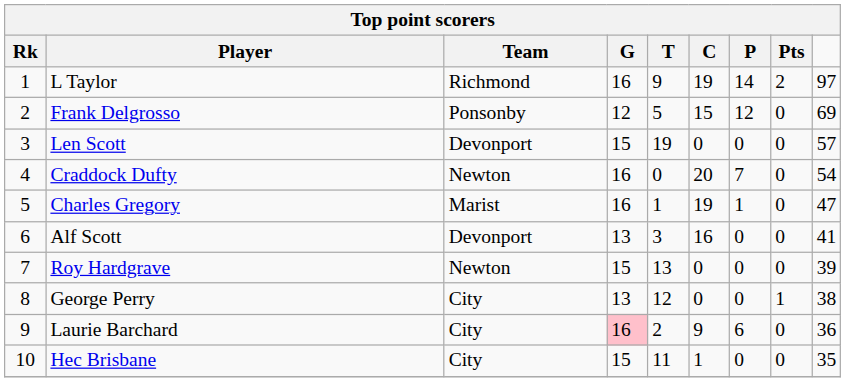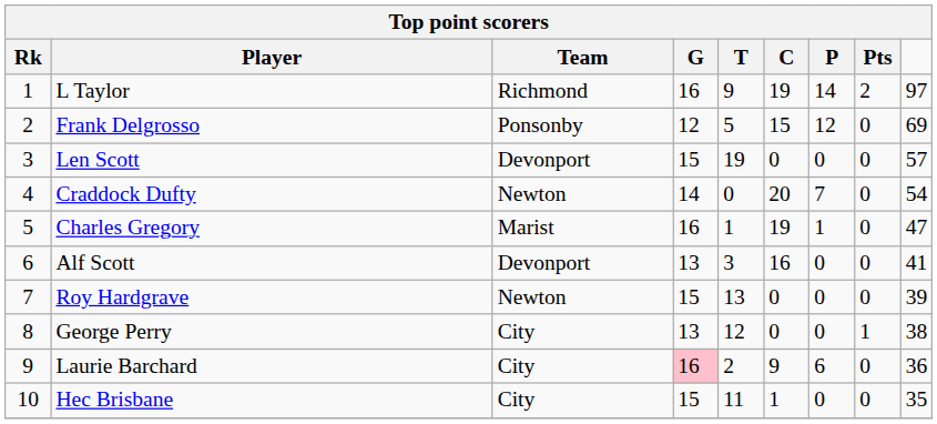Craddock Dufty | G: 16 -> 14
